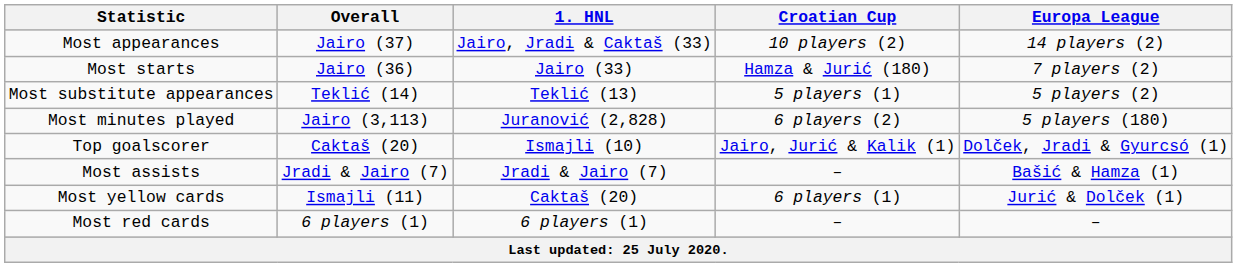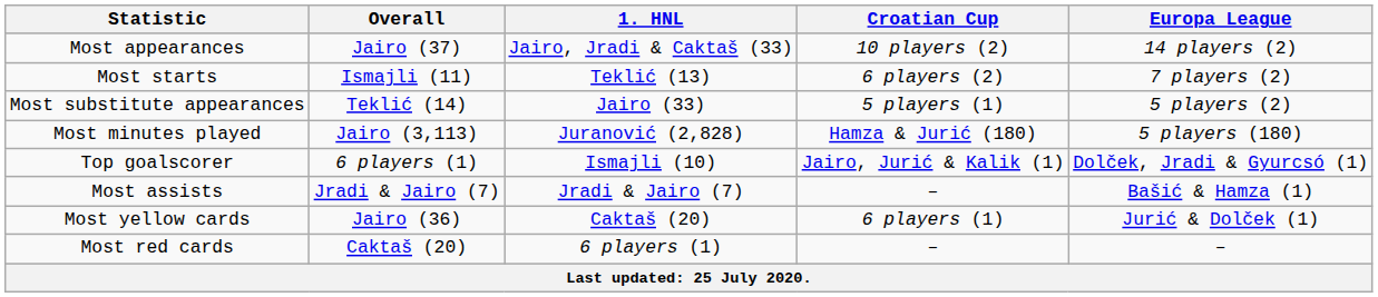Most starts | Overall: Jairo (36) -> Ismajli (11)
Most starts | 1. HNL: Jairo (33) -> Teklić (13)
Most starts | Croatian Cup: Hamza & Jurić (180) -> 6 players (2)
Most substitute appearances | 1. HNL: Teklić (13) -> Jairo (33)
Most minutes played | Croatian Cup: 6 players (2) -> Hamza & Jurić (180)
Top goalscorer | Overall: Caktaš (20) -> 6 players (1)
Most yellow cards | Overall: Ismajli (11) -> Jairo (36)
Most red cards | Overall: 6 players (1) -> Caktaš (20)
